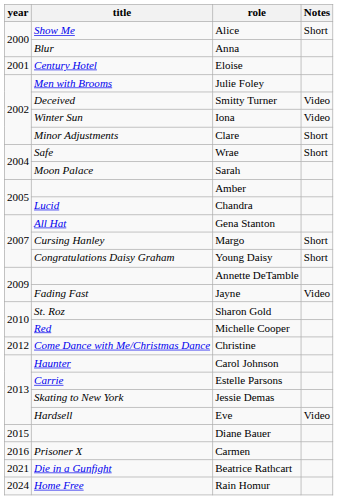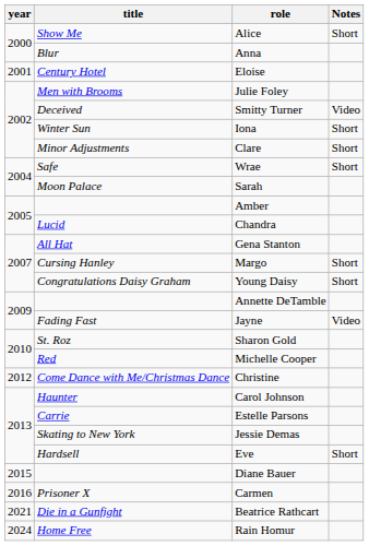Iona | Notes: Video -> Short
Eve | Notes: Video -> Short
